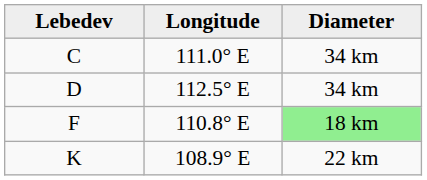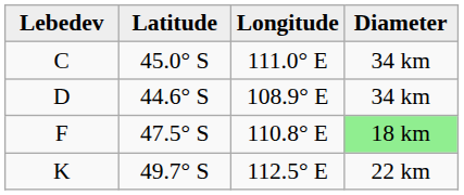+ column: Latitude | 45.0° S | 44.6° S | 47.5° S | 49.7° S
D | Longitude: 112.5° E -> 108.9° E
K | Longitude: 108.9° E -> 112.5° E
